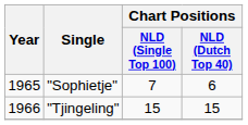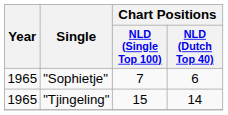"Tjingeling" | Year: 1966 -> 1965
"Tjingeling" | Chart Positions / NLD (Dutch Top 40): 15 -> 14
